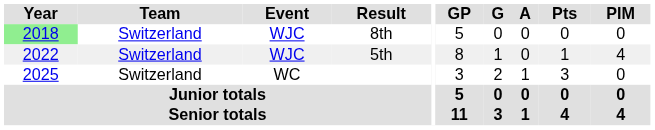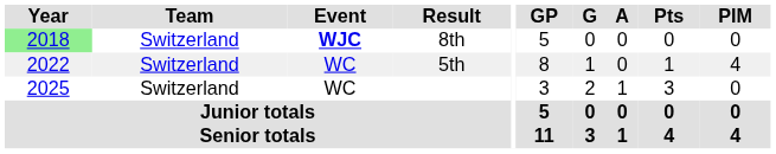8th | Event: normal -> bold
5th | Event: WJC -> WC
